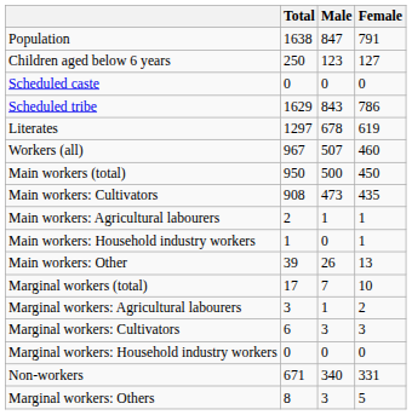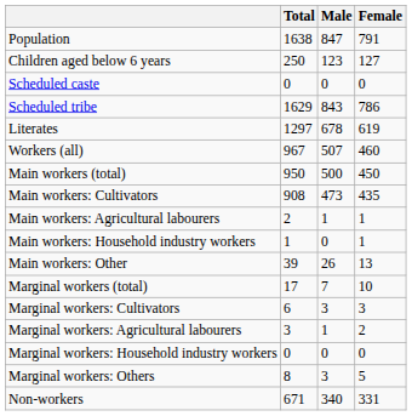rows swapped: Marginal workers: Cultivators <-> Marginal workers: Agricultural labourers
rows swapped: Marginal workers: Others <-> Non-workers
